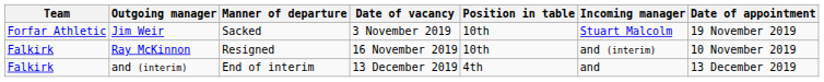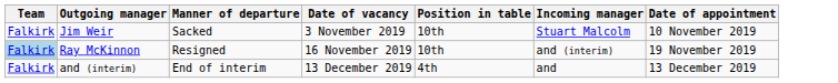Jim Weir | Team: Forfar Athletic -> Falkirk
Jim Weir | Date of appointment: 19 November 2019 -> 10 November 2019
Ray McKinnon | Team: no background -> lightblue background
Ray McKinnon | Date of appointment: 10 November 2019 -> 19 November 2019
